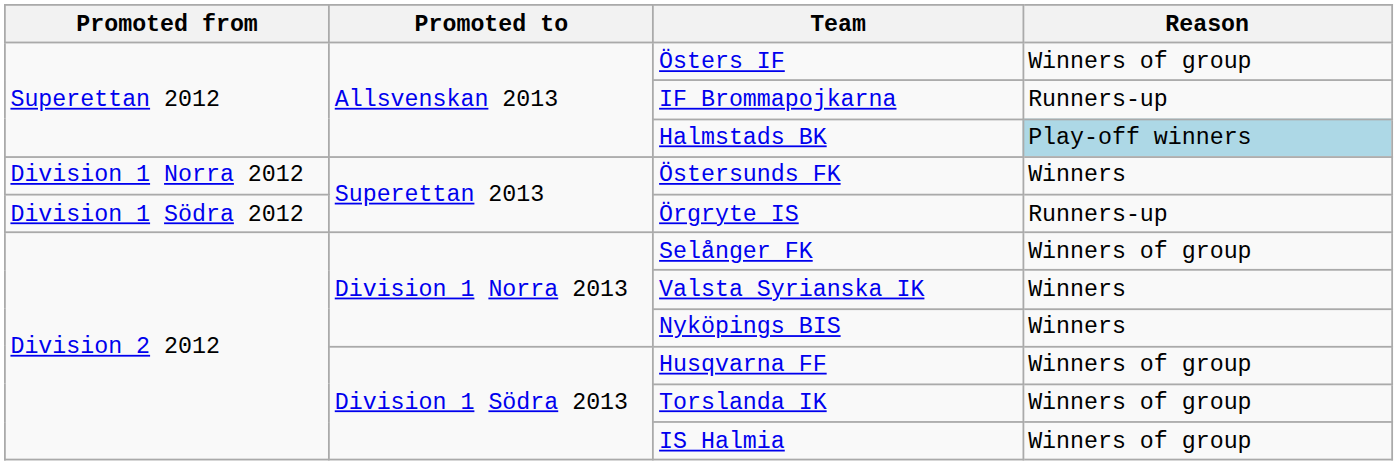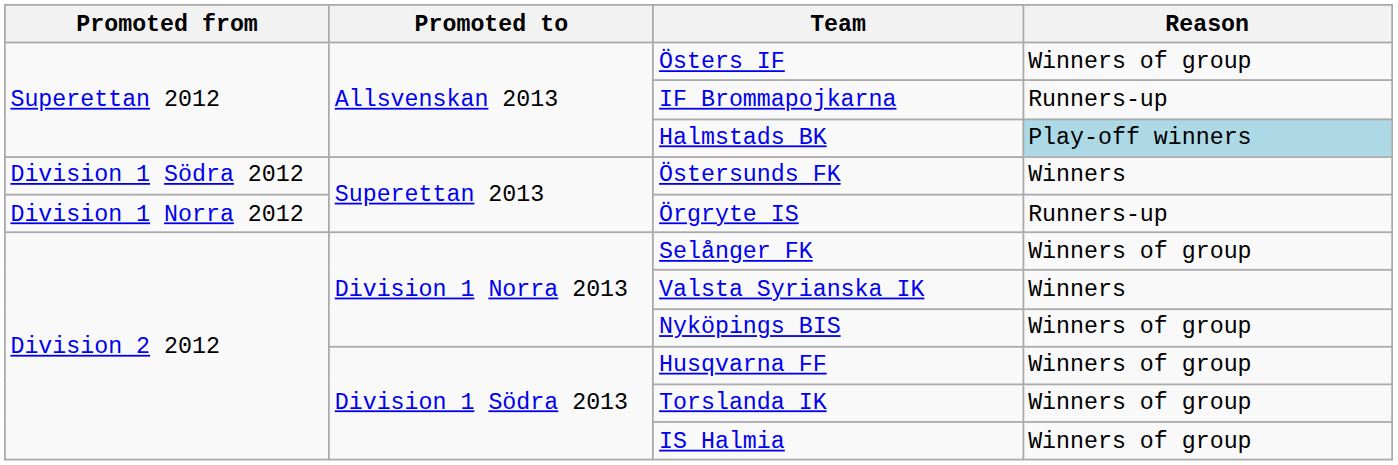Östersunds FK | Promoted from: Division 1 Norra 2012 -> Division 1 Södra 2012
Örgryte IS | Promoted from: Division 1 Södra 2012 -> Division 1 Norra 2012
Nyköpings BIS | Reason: Winners -> Winners of group
